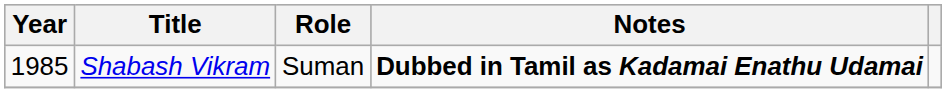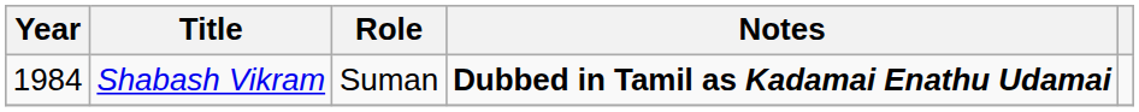Shabash Vikram | Year: 1985 -> 1984
